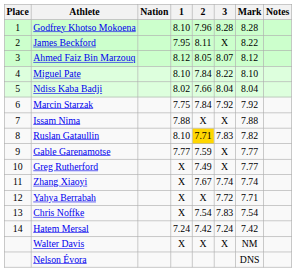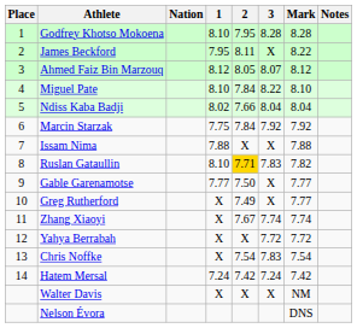Godfrey Khotso Mokoena | 2: 7.96 -> 7.95
Gable Garenamotse | 2: 7.59 -> 7.50
Yahya Berrabah | Mark: 7.71 -> 7.72
